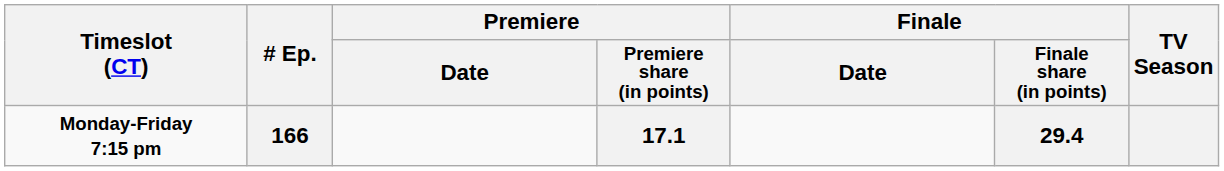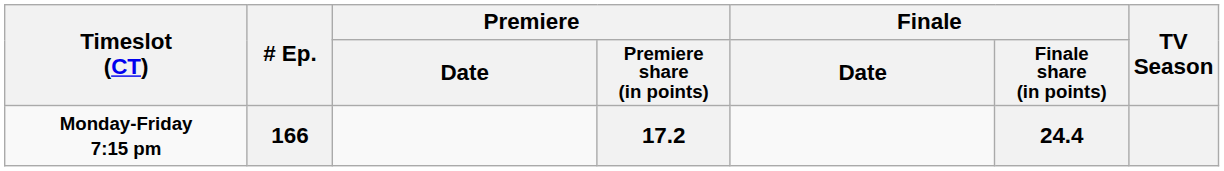166 | Premiere / Premiere share (in points): 17.1 -> 17.2
166 | Finale / Finale share (in points): 29.4 -> 24.4
